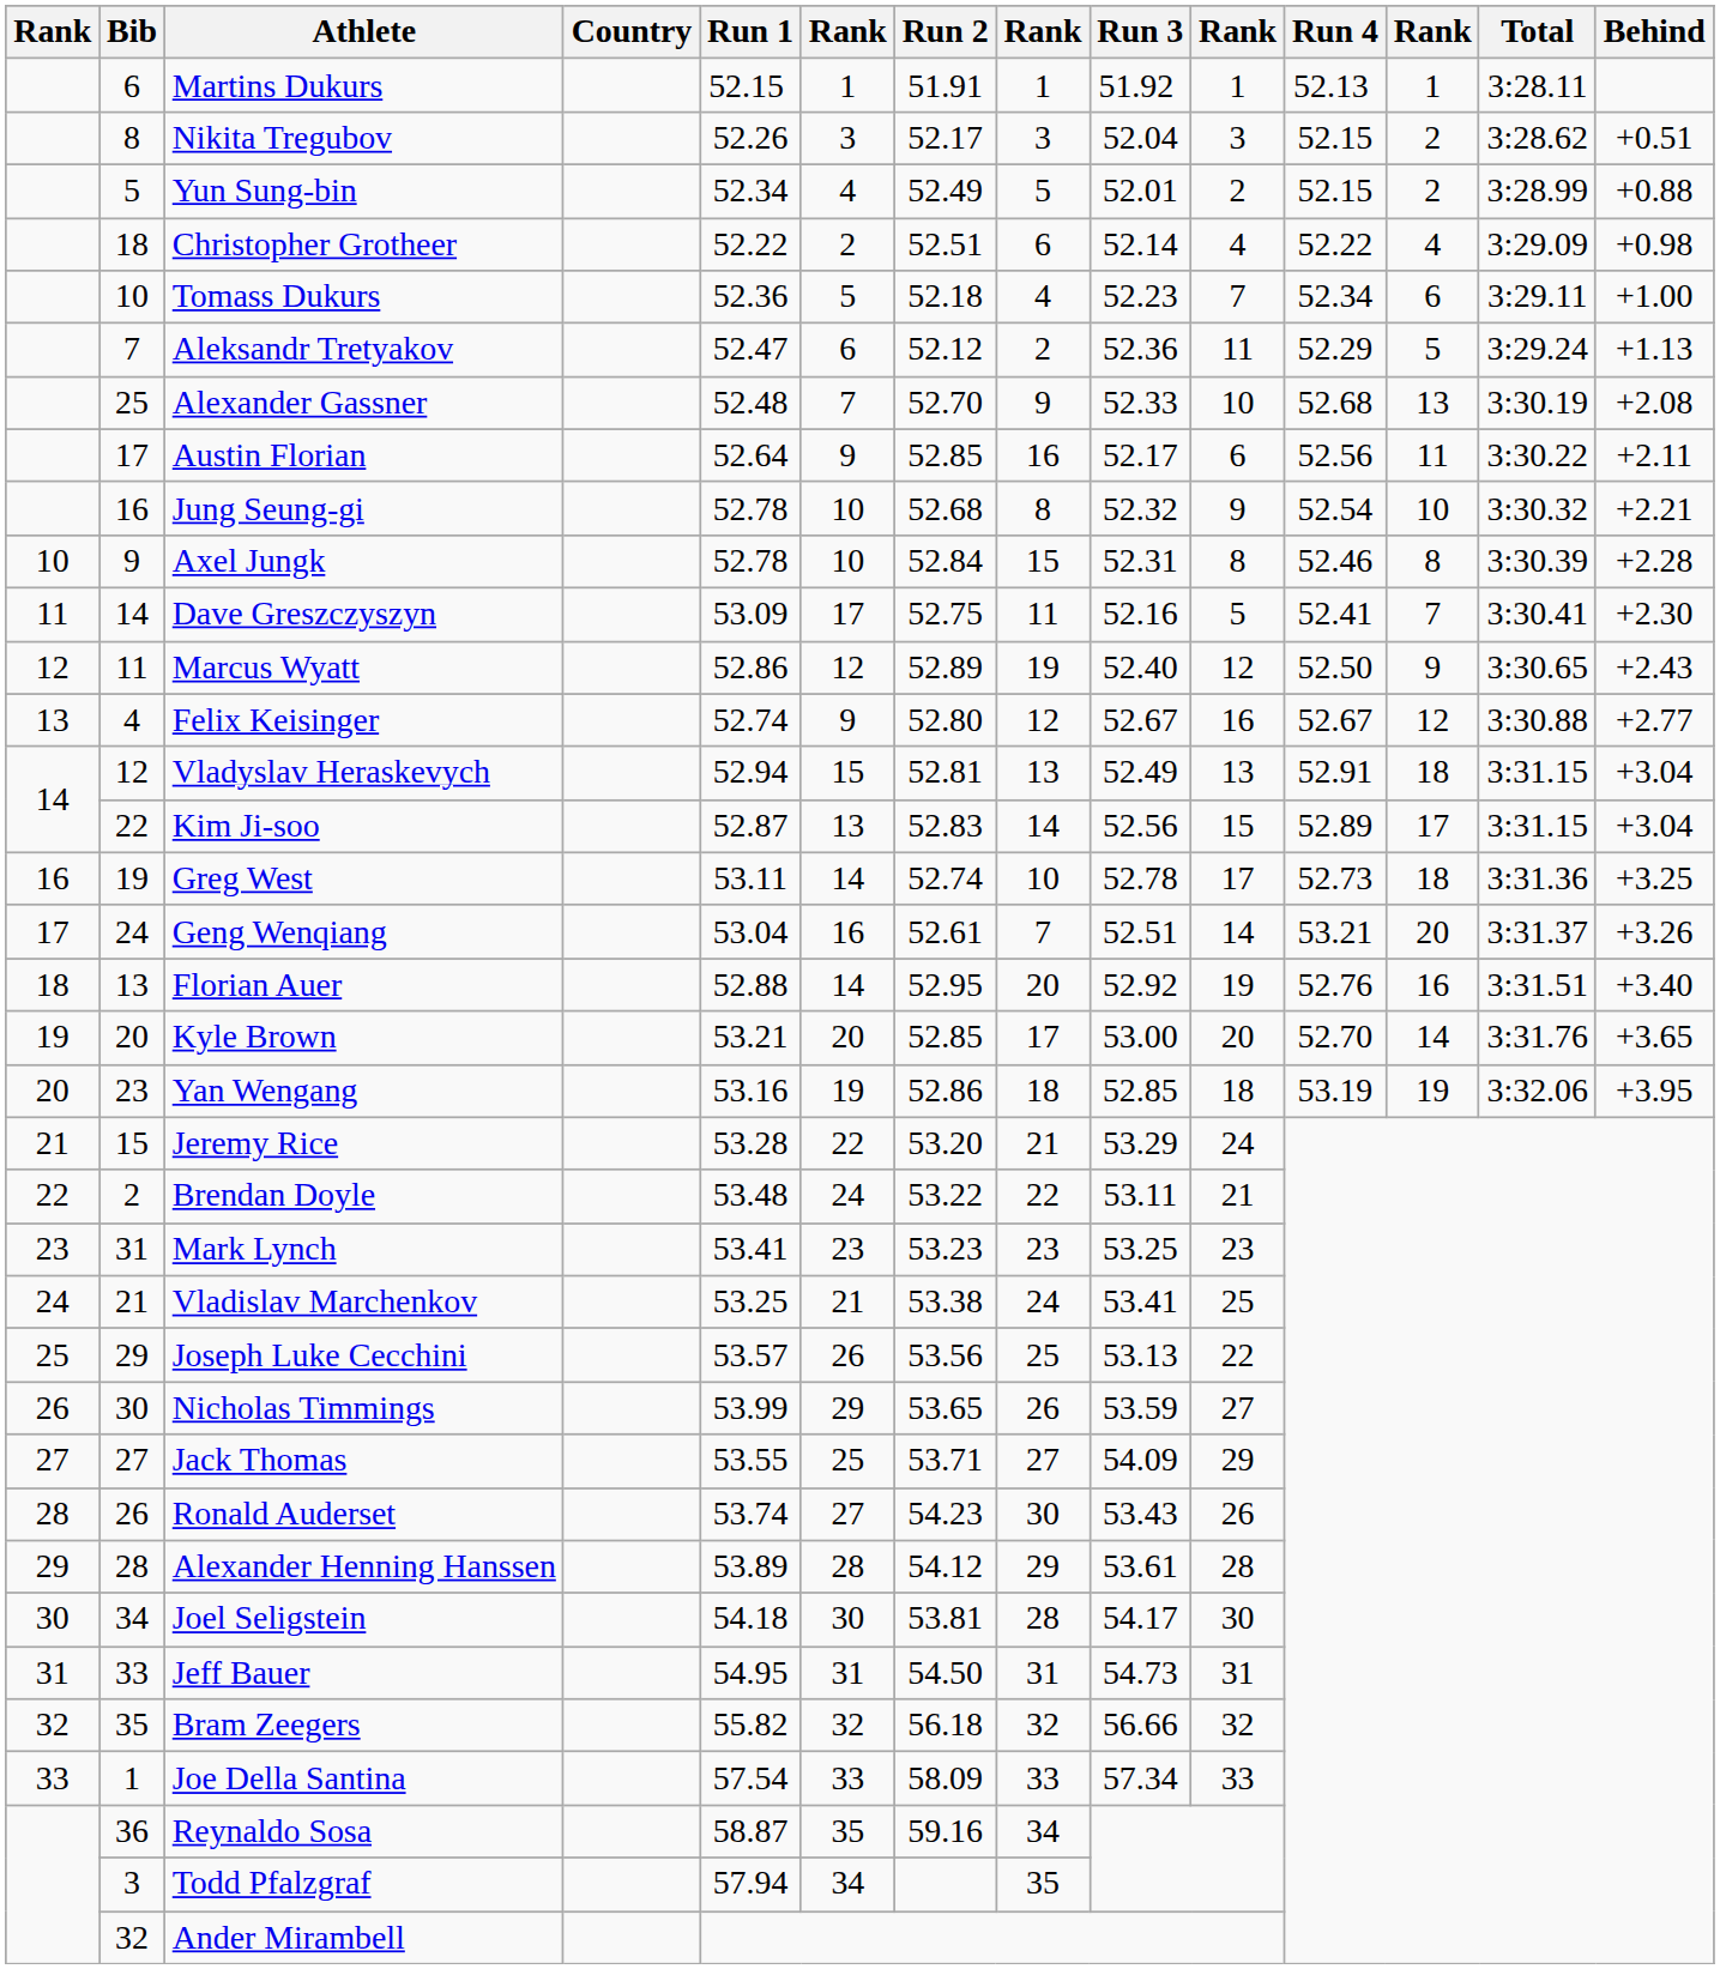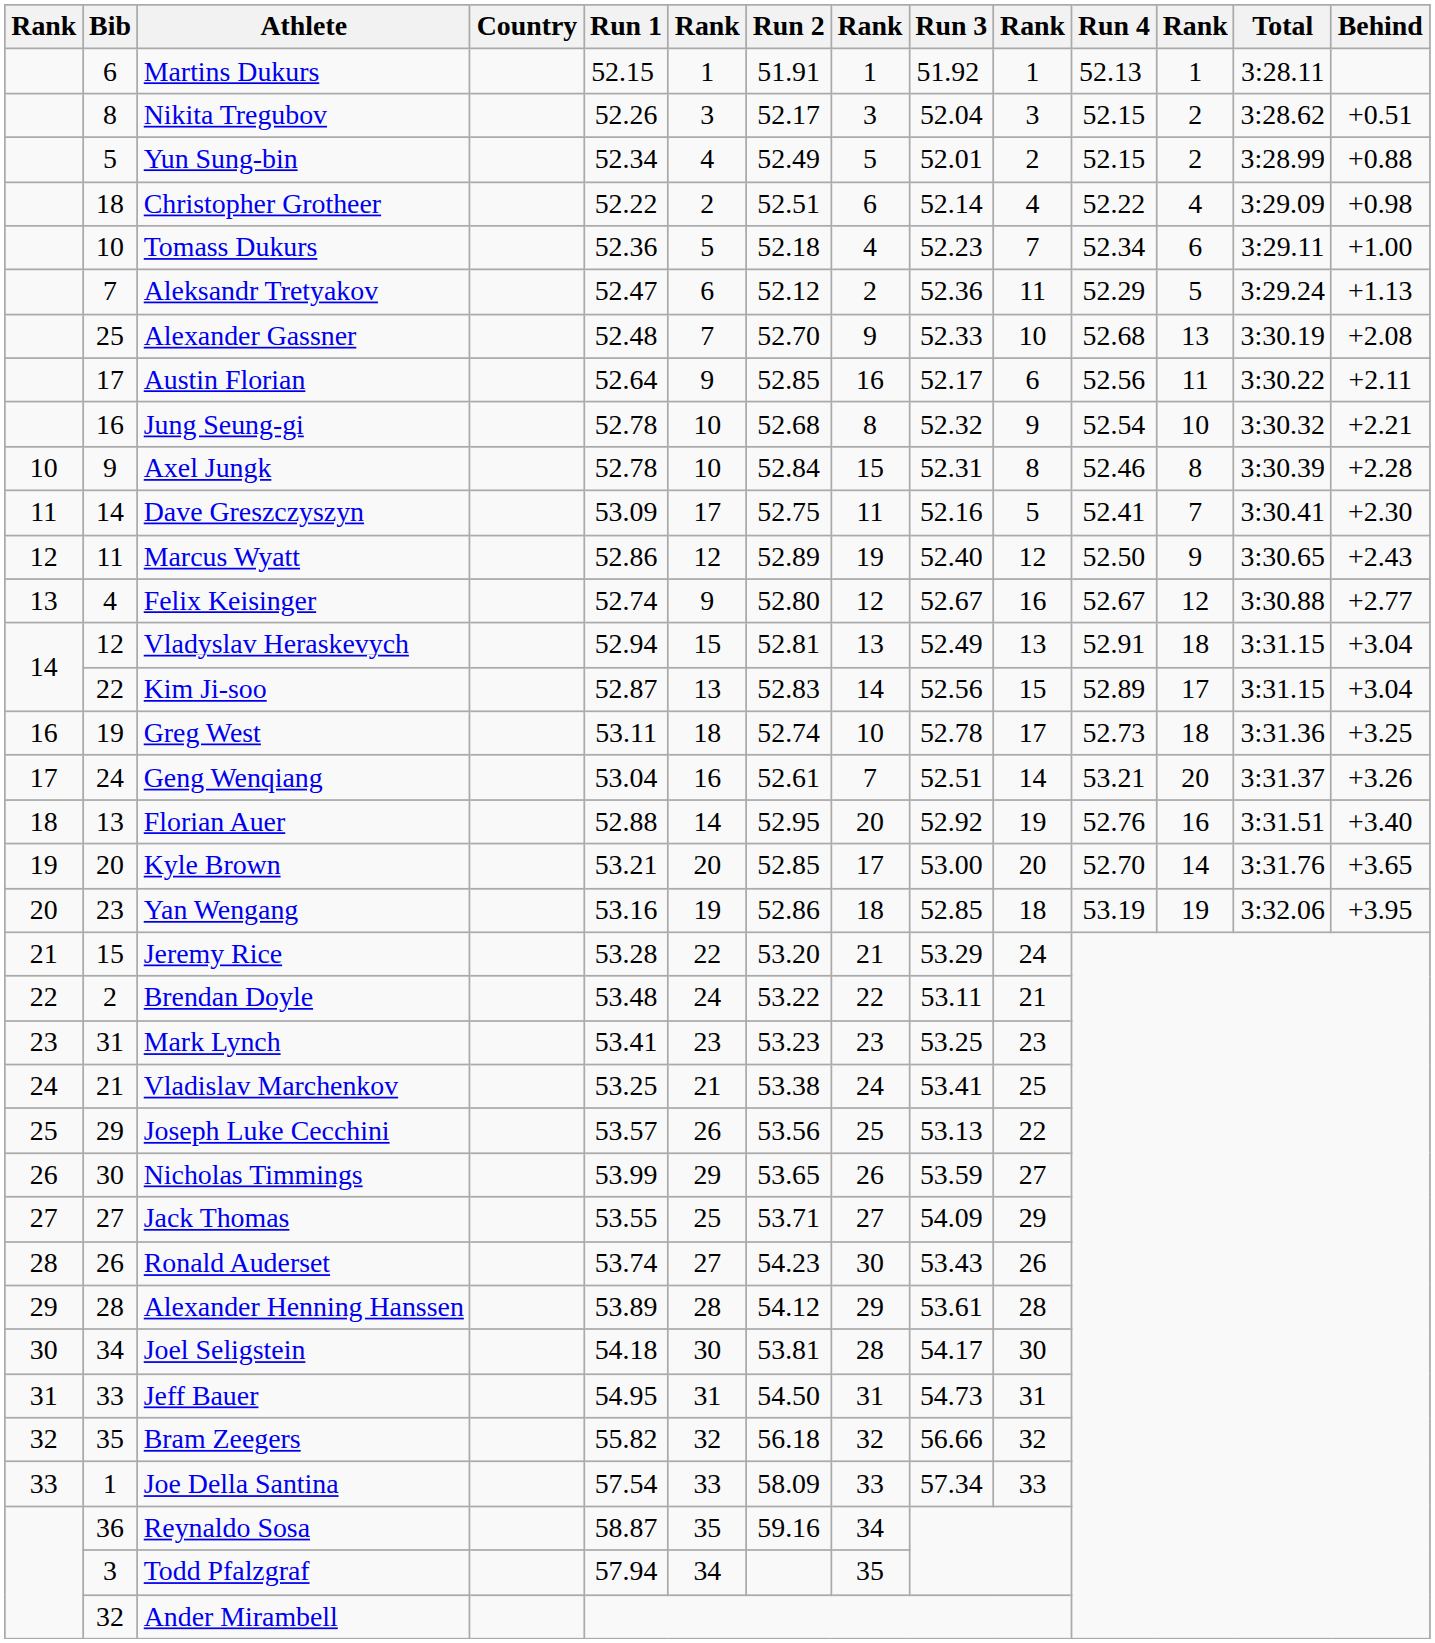Greg West | column 6: 14 -> 18
